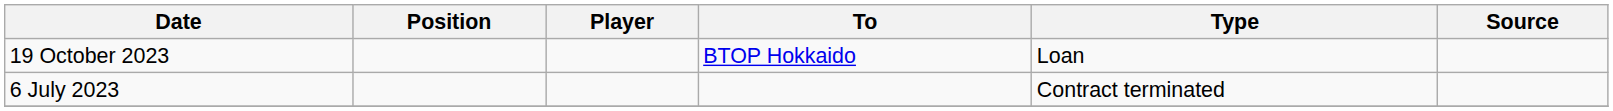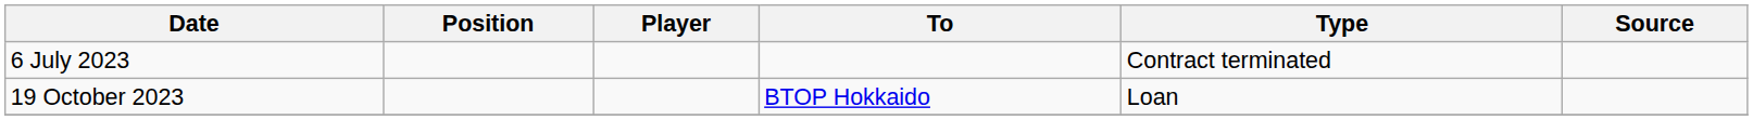rows swapped: 6 July 2023 <-> 19 October 2023
